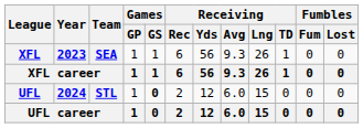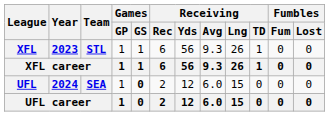XFL | Team: SEA -> STL
UFL | Team: STL -> SEA
